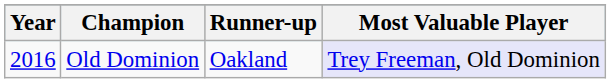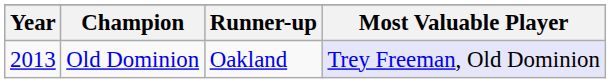Old Dominion | Year: 2016 -> 2013
